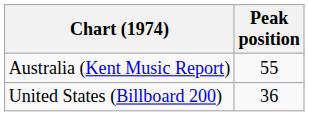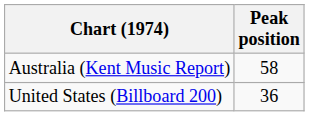Australia (Kent Music Report) | Peak position: 55 -> 58
